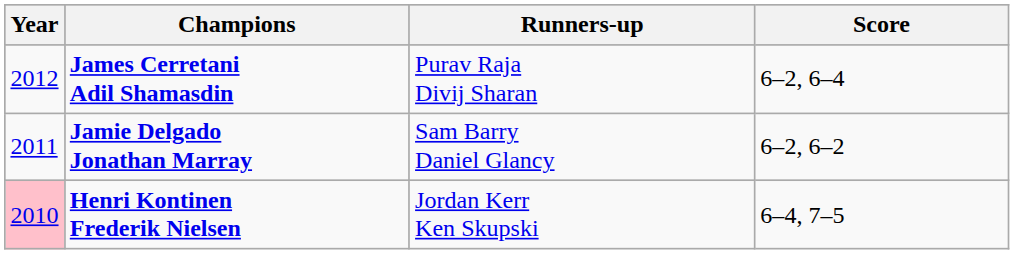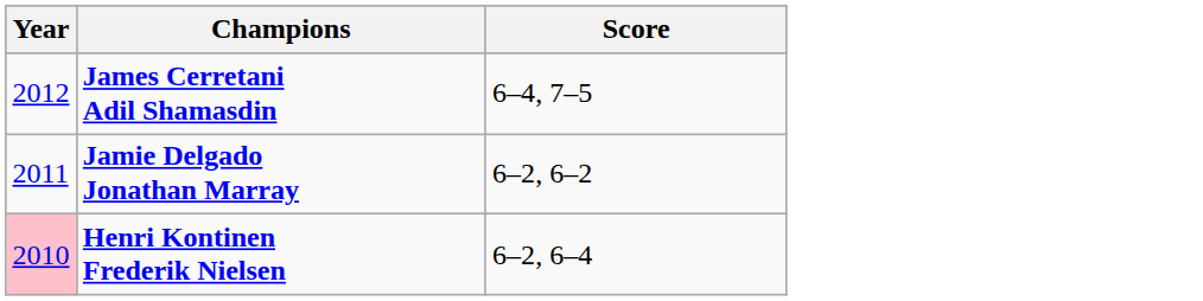- column: Runners-up | Purav Raja Divij Sharan | Sam Barry Daniel Glancy | Jordan Kerr Ken Skupski
James Cerretani Adil Shamasdin | Score: 6–2, 6–4 -> 6–4, 7–5
Henri Kontinen Frederik Nielsen | Score: 6–4, 7–5 -> 6–2, 6–4
